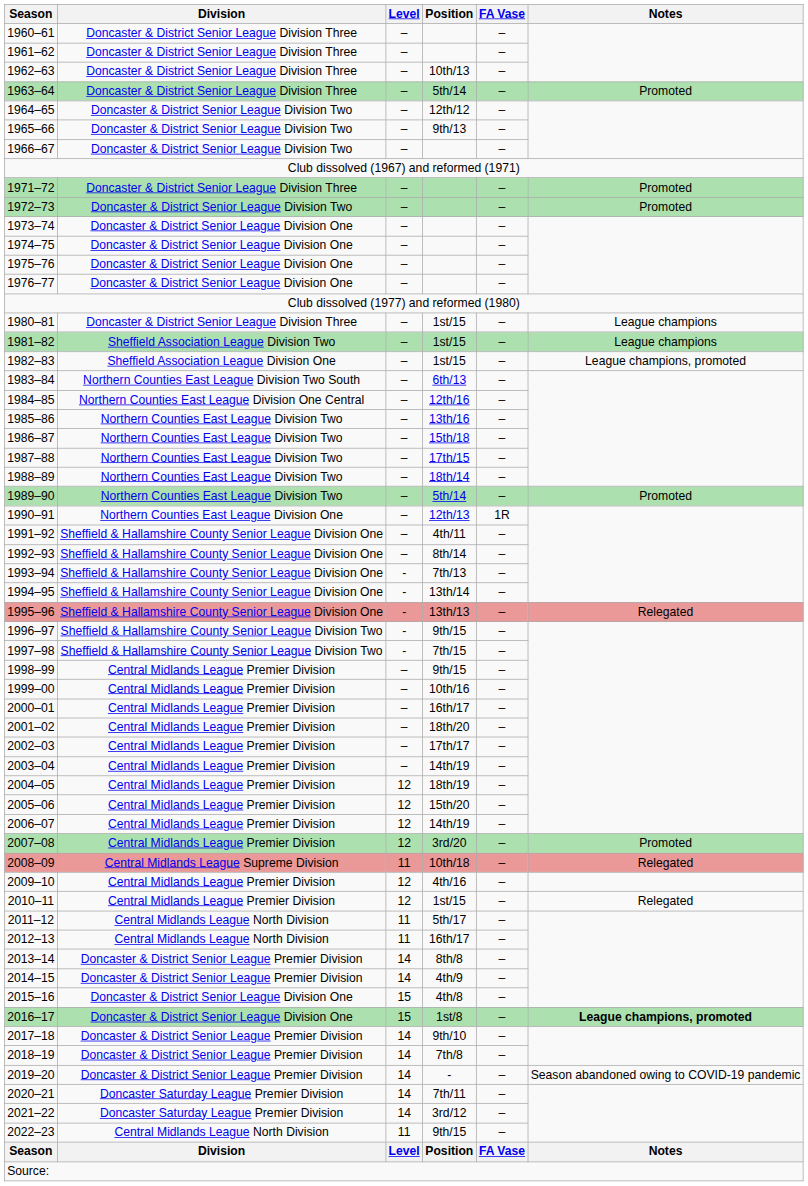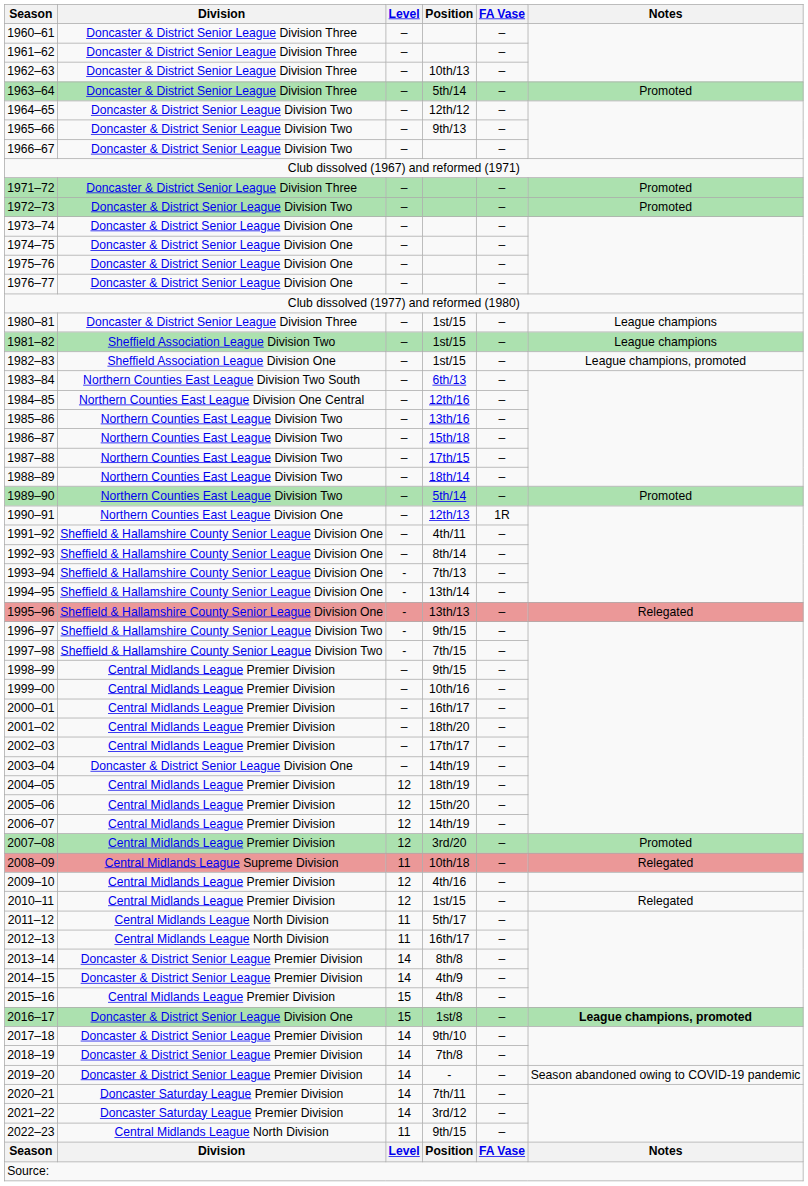2003–04 | Division: Central Midlands League Premier Division -> Doncaster & District Senior League Division One
2015–16 | Division: Doncaster & District Senior League Division One -> Central Midlands League Premier Division
